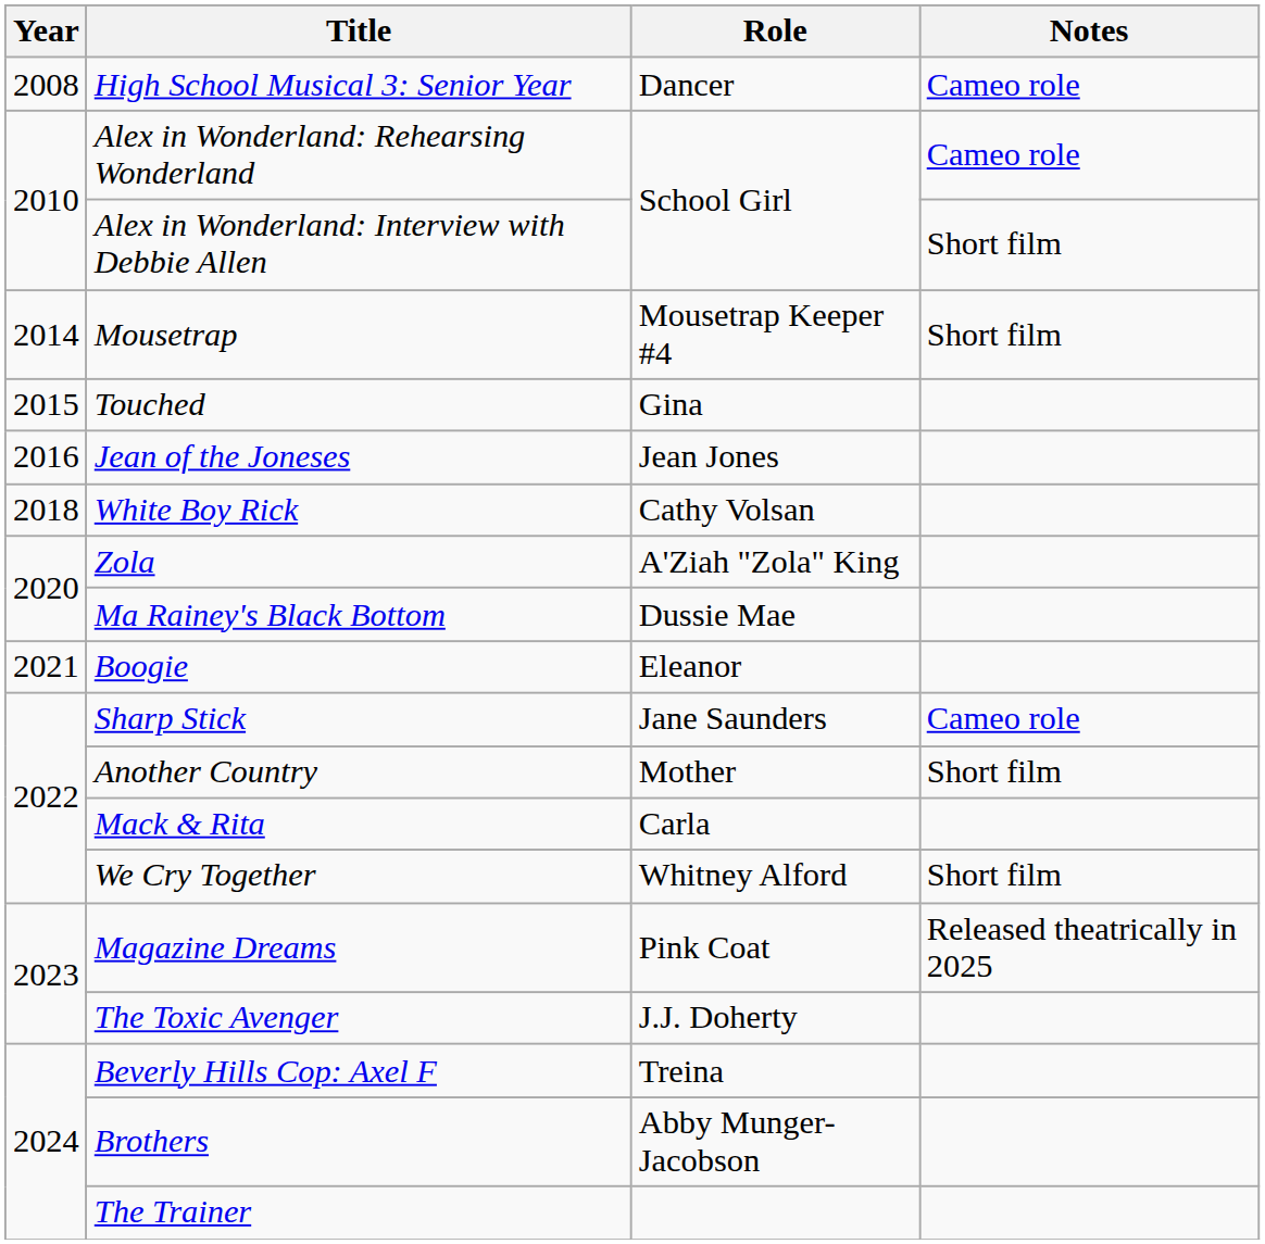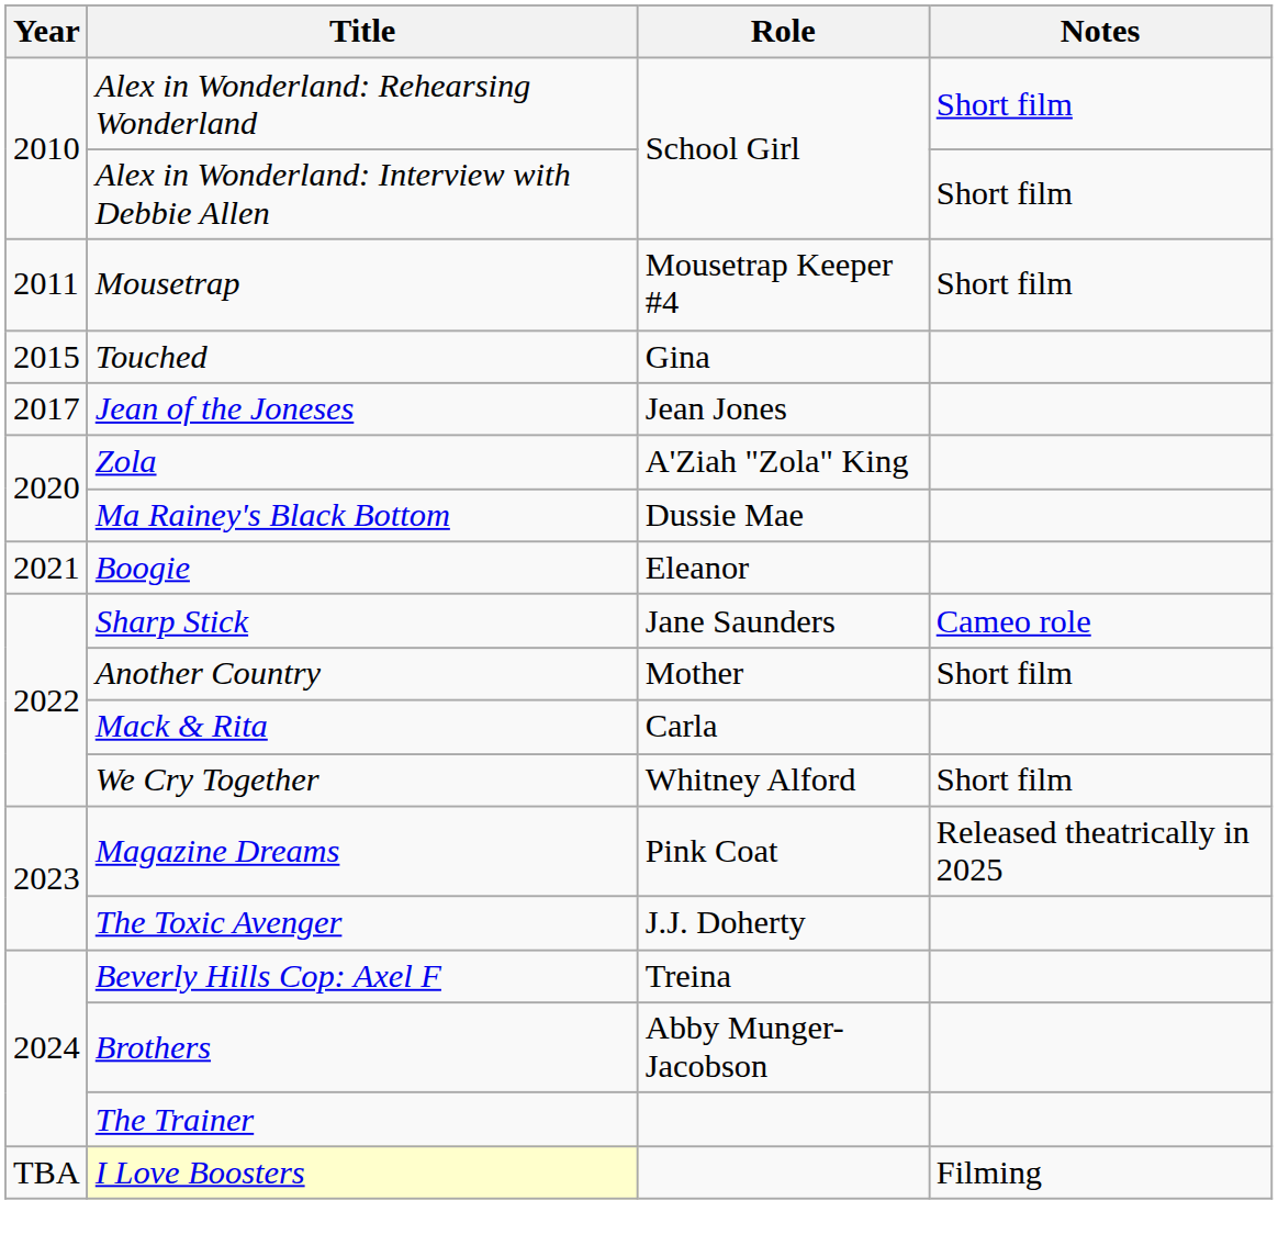- row: 2008 | High School Musical 3: Senior Year | Dancer | Cameo role
Alex in Wonderland: Rehearsing Wonderland | Notes: Cameo role -> Short film
Mousetrap | Year: 2014 -> 2011
Jean of the Joneses | Year: 2016 -> 2017
- row: 2018 | White Boy Rick | Cathy Volsan
+ row: TBA | I Love Boosters | Filming
